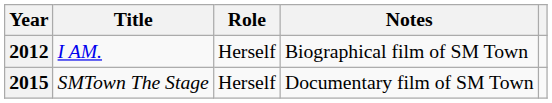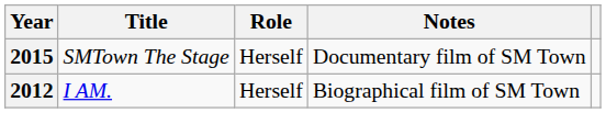rows swapped: 2012 <-> 2015
